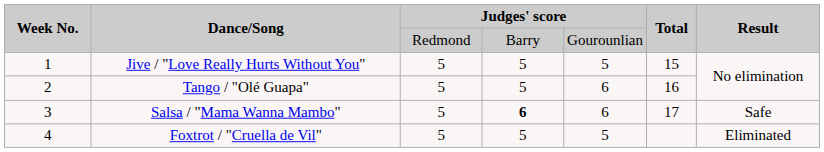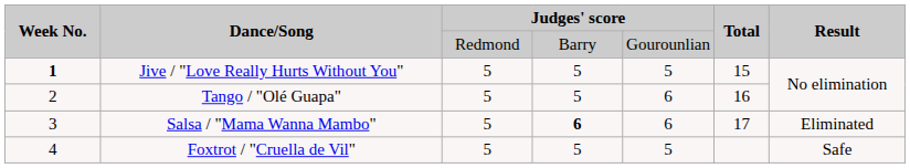Jive / "Love Really Hurts Without You" | Week No.: normal -> bold
Salsa / "Mama Wanna Mambo" | Result: Safe -> Eliminated
Foxtrot / "Cruella de Vil" | Result: Eliminated -> Safe
